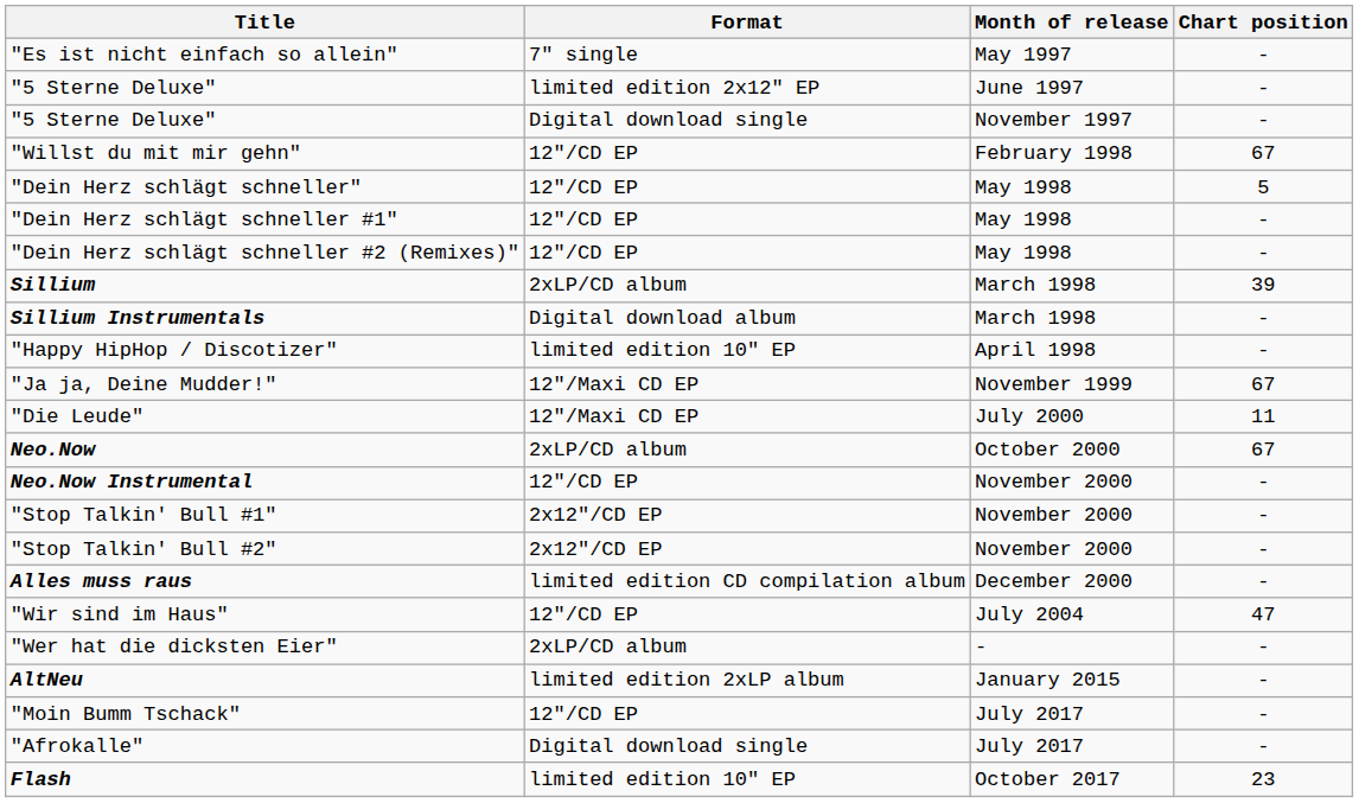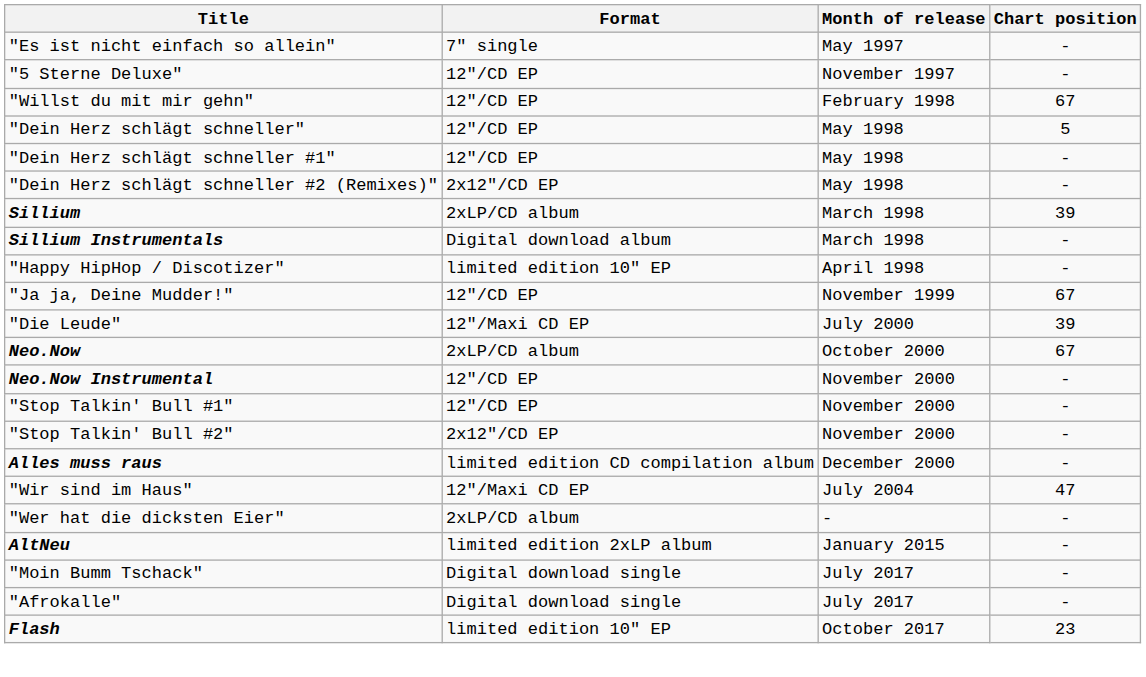- row: "5 Sterne Deluxe" | limited edition 2x12" EP | June 1997 | -
"5 Sterne Deluxe" / November 1997 | Format: Digital download single -> 12"/CD EP
"Dein Herz schlägt schneller #2 (Remixes)" | Format: 12"/CD EP -> 2x12"/CD EP
"Ja ja, Deine Mudder!" | Format: 12"/Maxi CD EP -> 12"/CD EP
"Die Leude" | Chart position: 11 -> 39
"Stop Talkin' Bull #1" | Format: 2x12"/CD EP -> 12"/CD EP
"Wir sind im Haus" | Format: 12"/CD EP -> 12"/Maxi CD EP
"Moin Bumm Tschack" | Format: 12"/CD EP -> Digital download single
